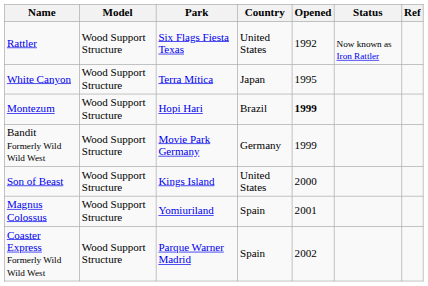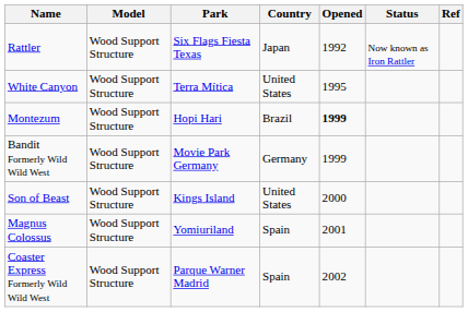Rattler | Country: United States -> Japan
White Canyon | Country: Japan -> United States
